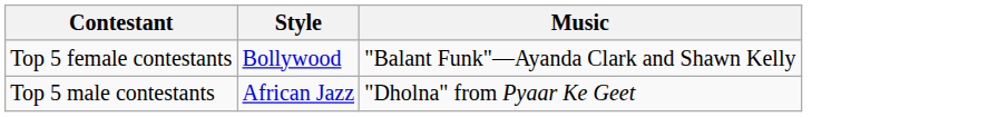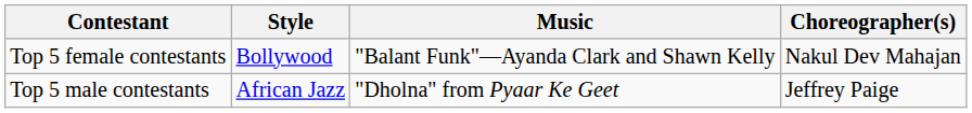+ column: Choreographer(s) | Nakul Dev Mahajan | Jeffrey Paige
